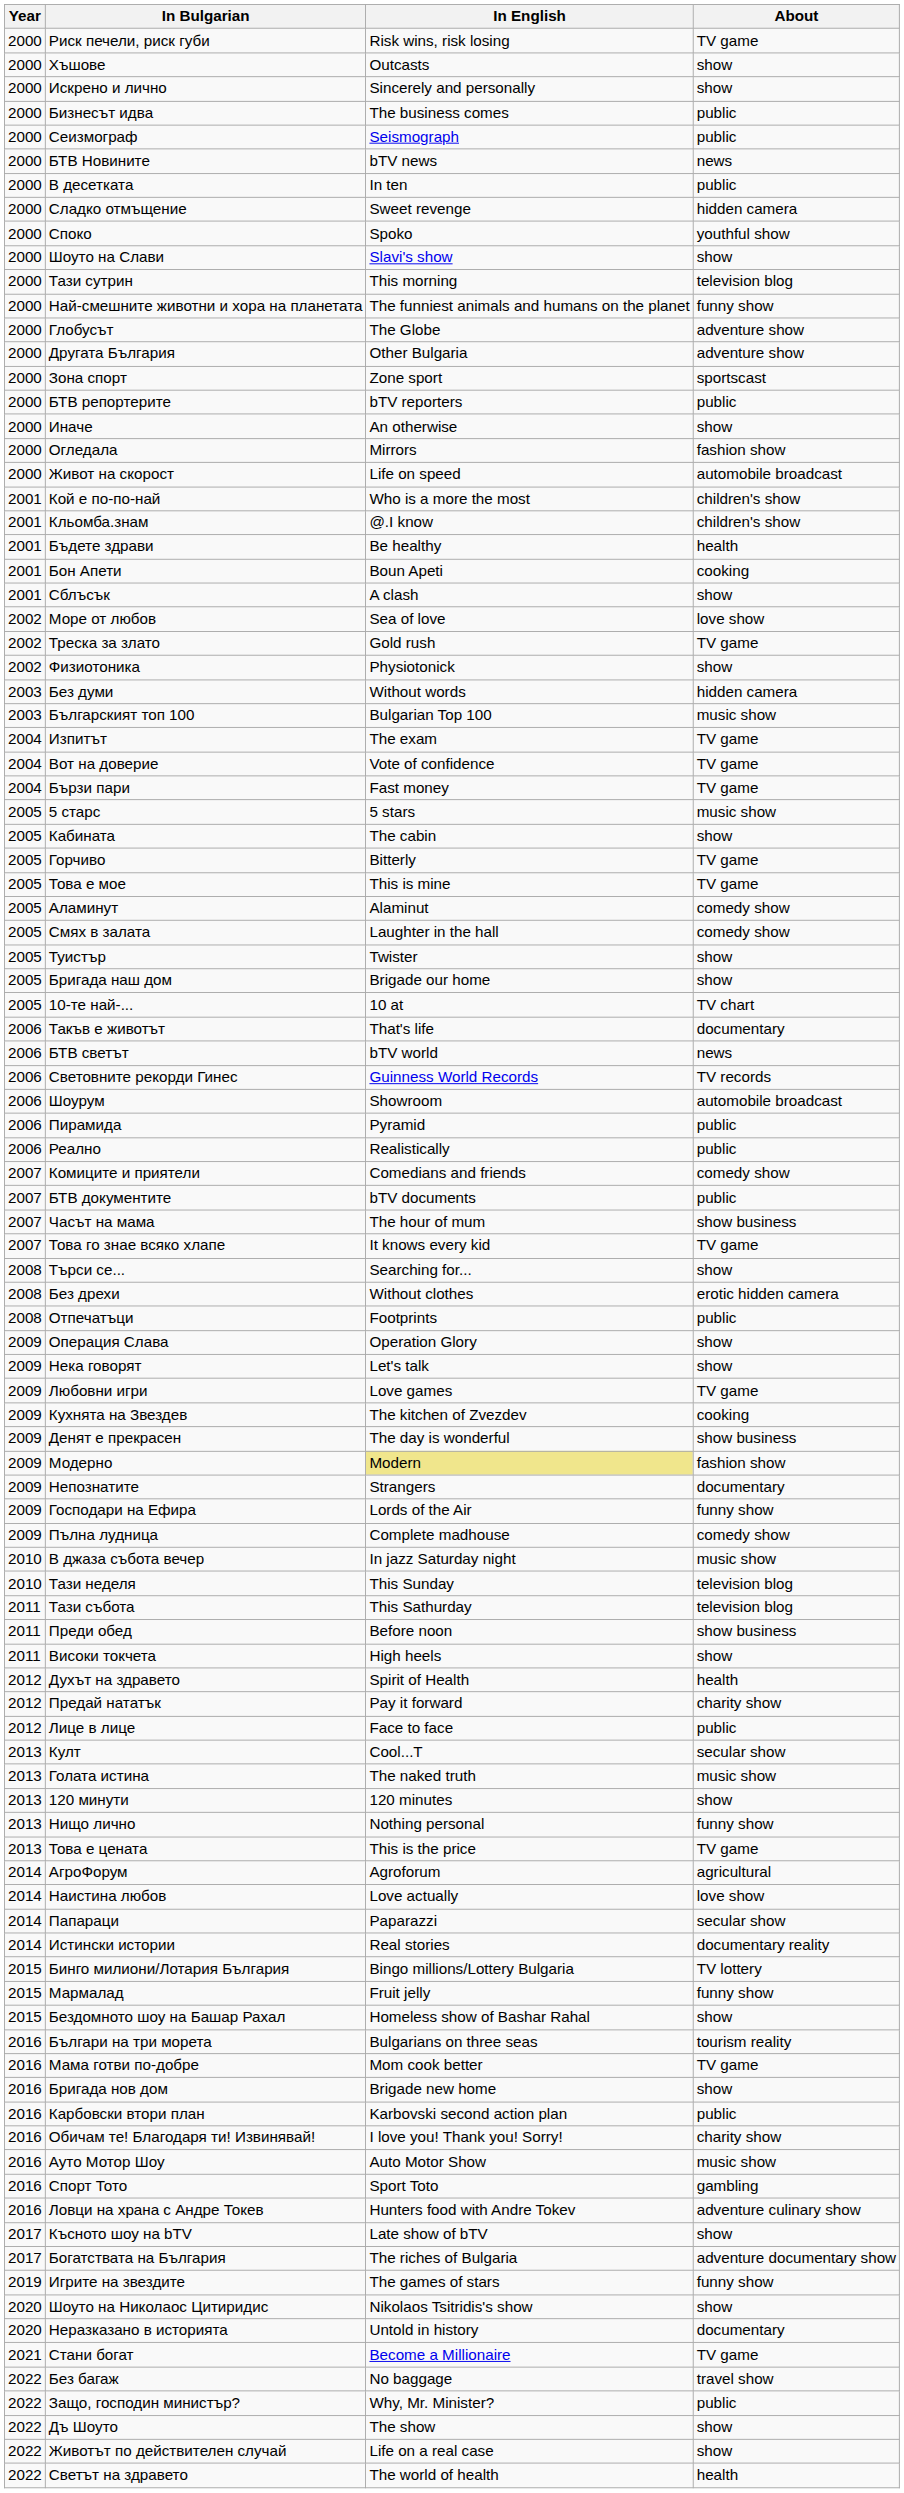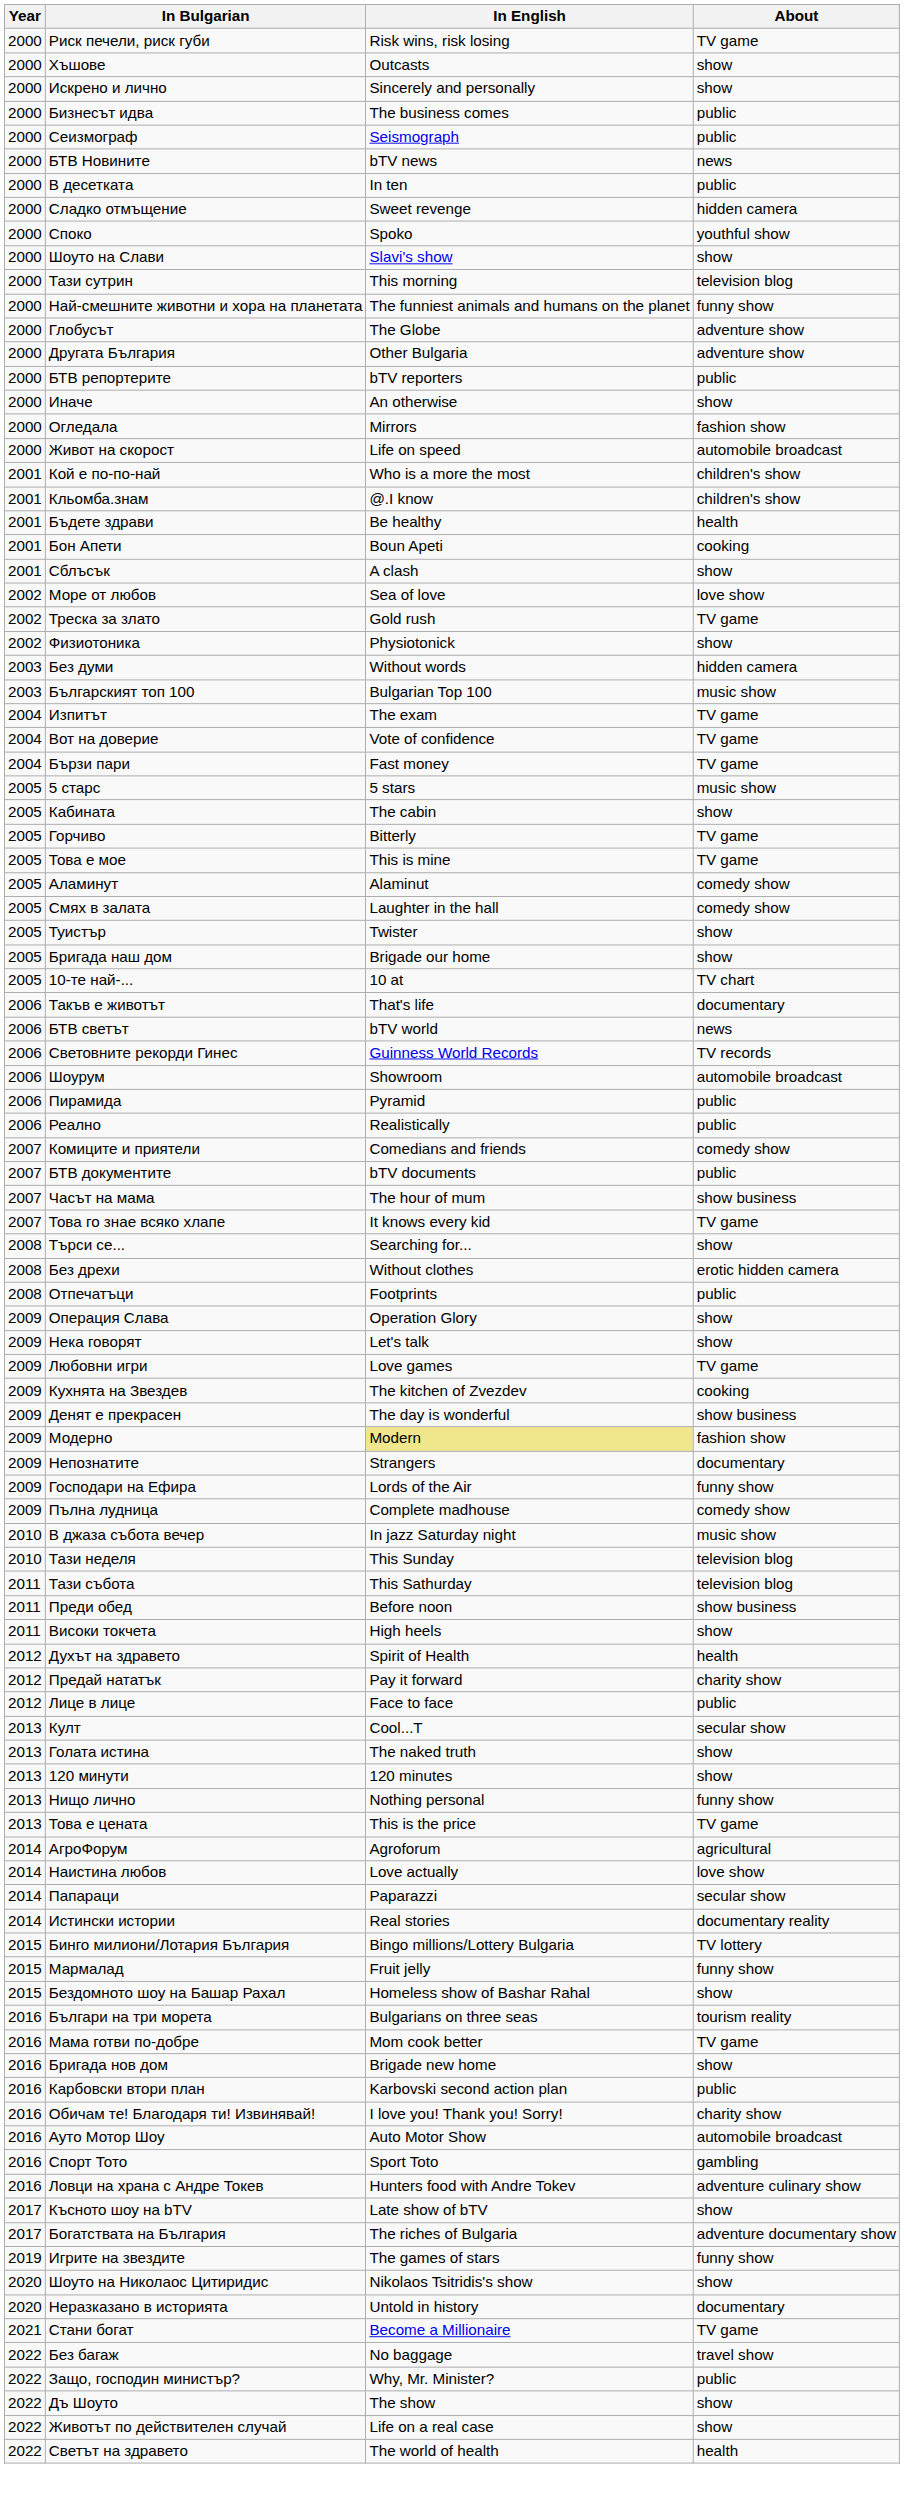- row: 2000 | Зона спорт | Zone sport | sportscast
Голата истина | About: music show -> show
Ауто Мотор Шоу | About: music show -> automobile broadcast
